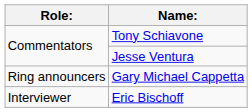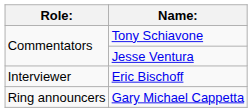rows swapped: Eric Bischoff <-> Gary Michael Cappetta
